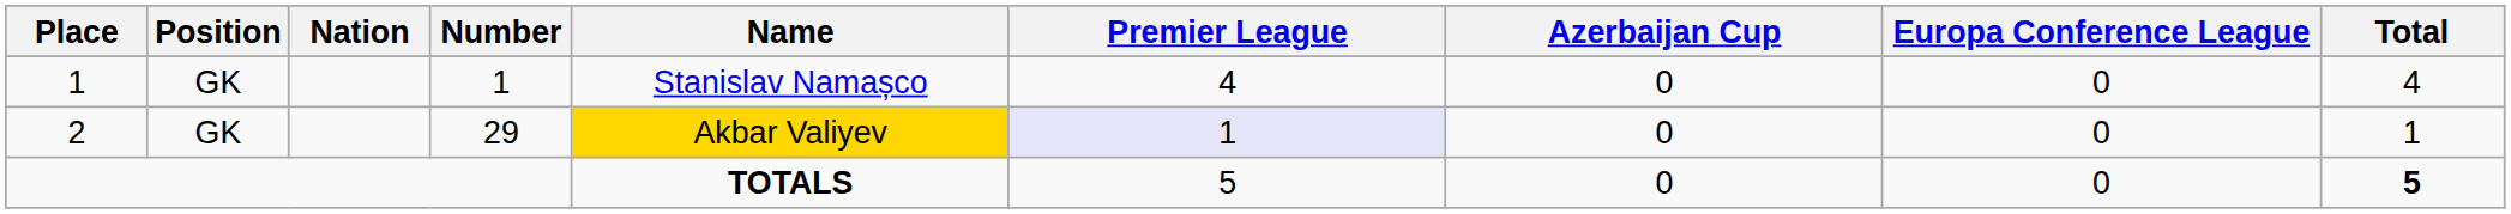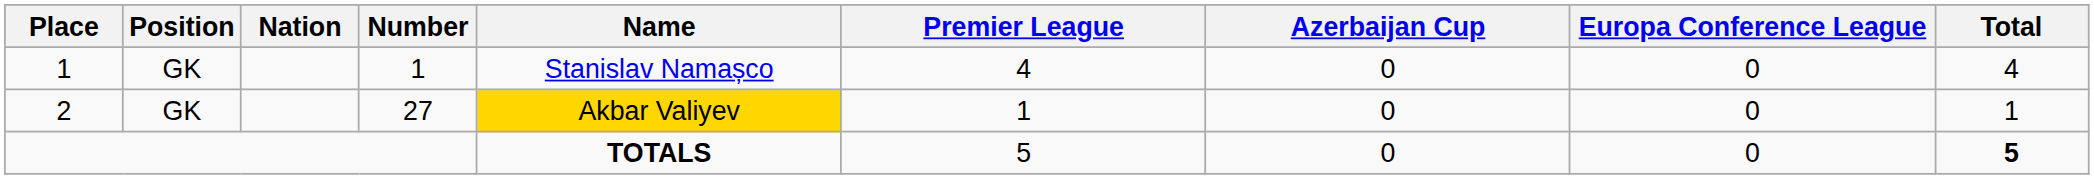2 | Number: 29 -> 27
2 | Premier League: lavender background -> no background
